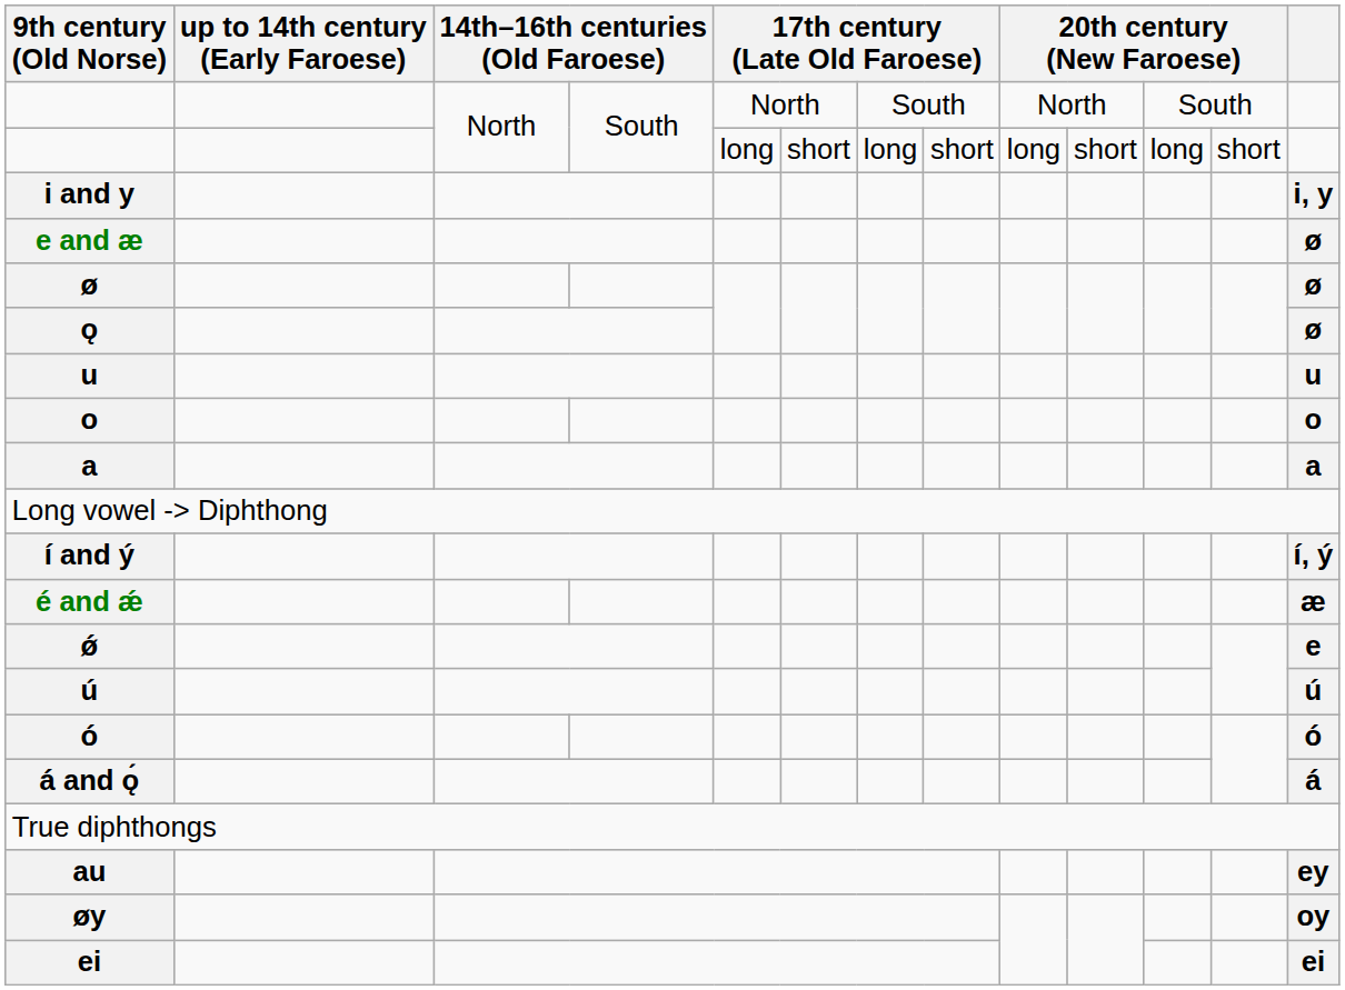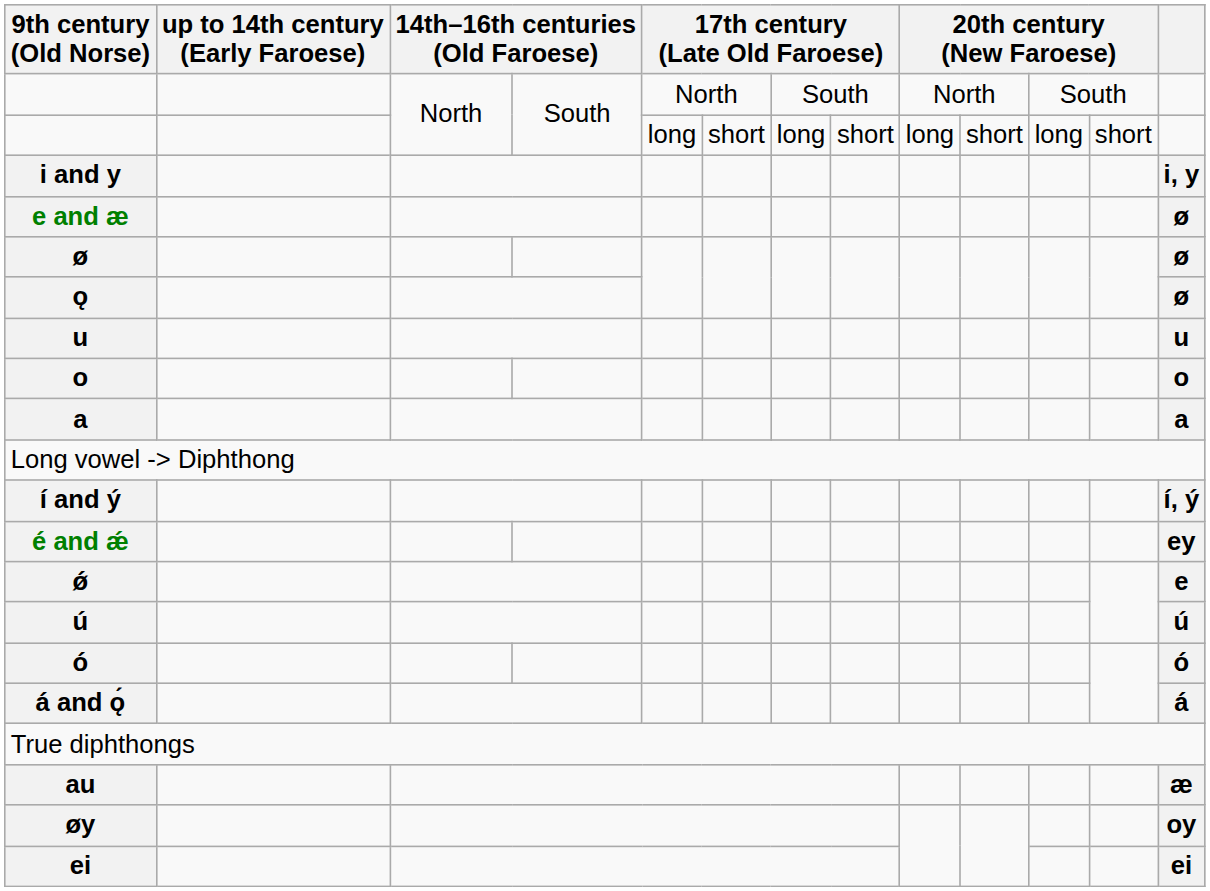é and ǽ | column 16: æ -> ey
au | column 16: ey -> æ
